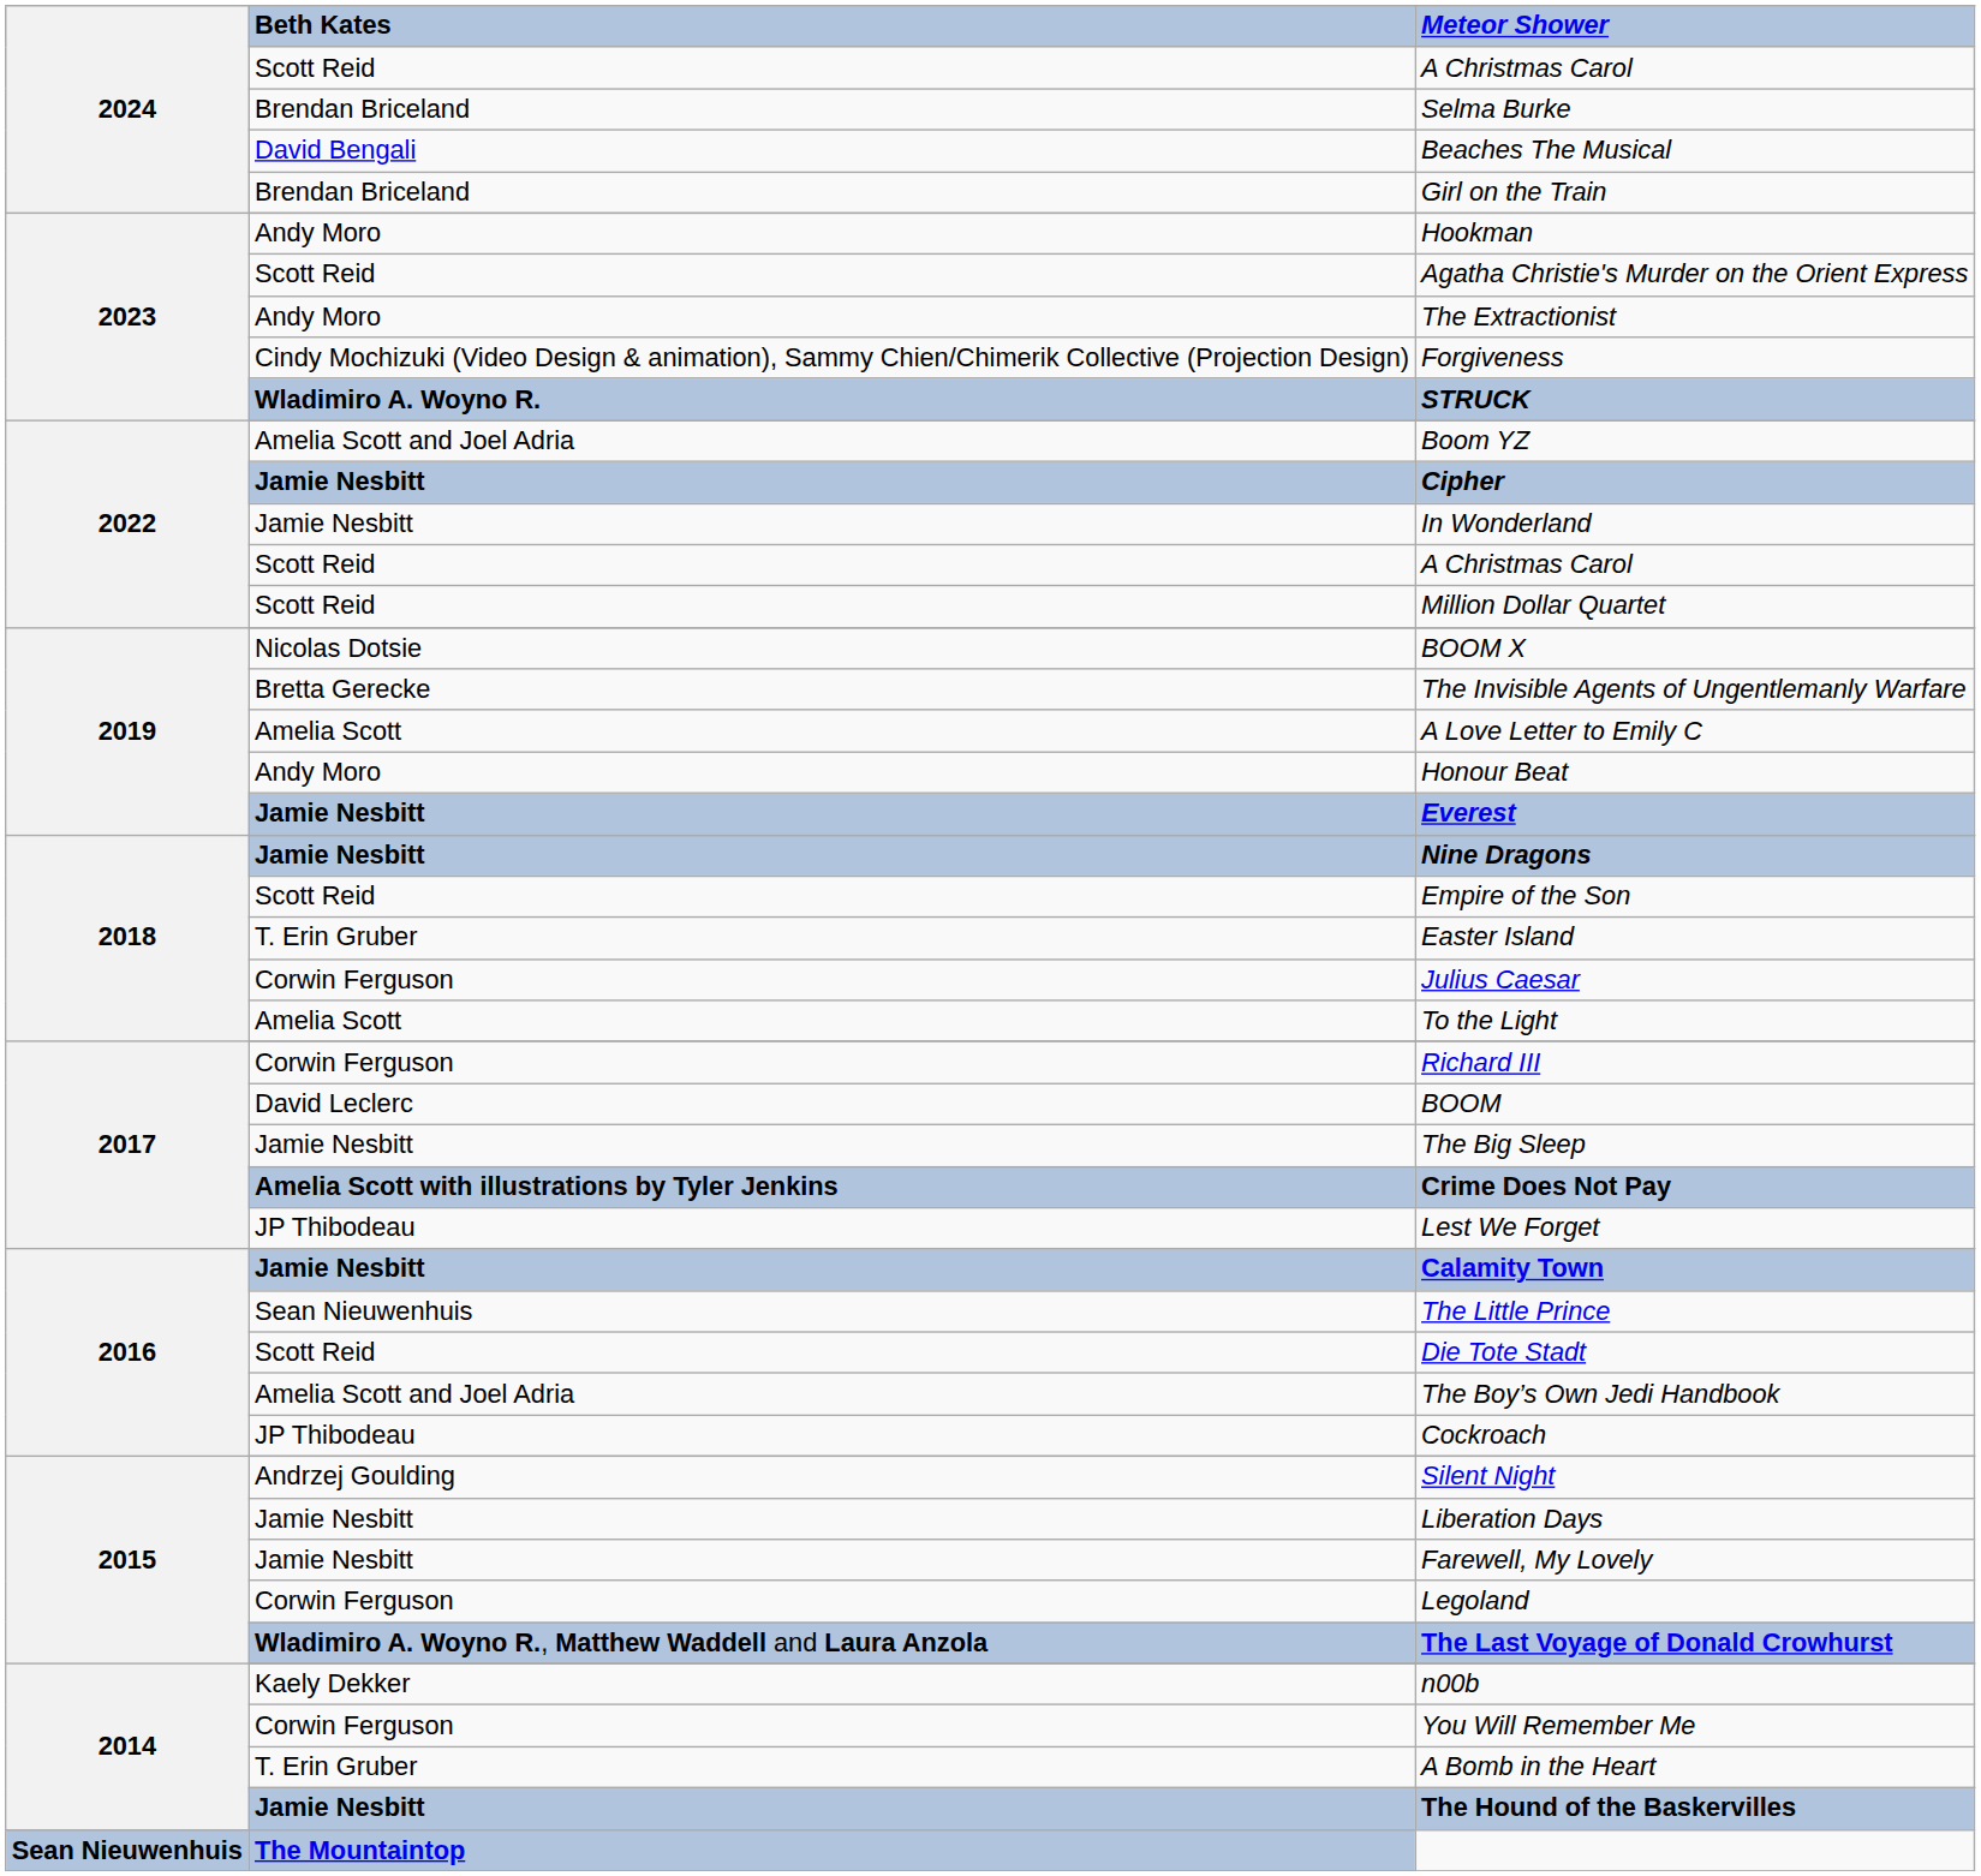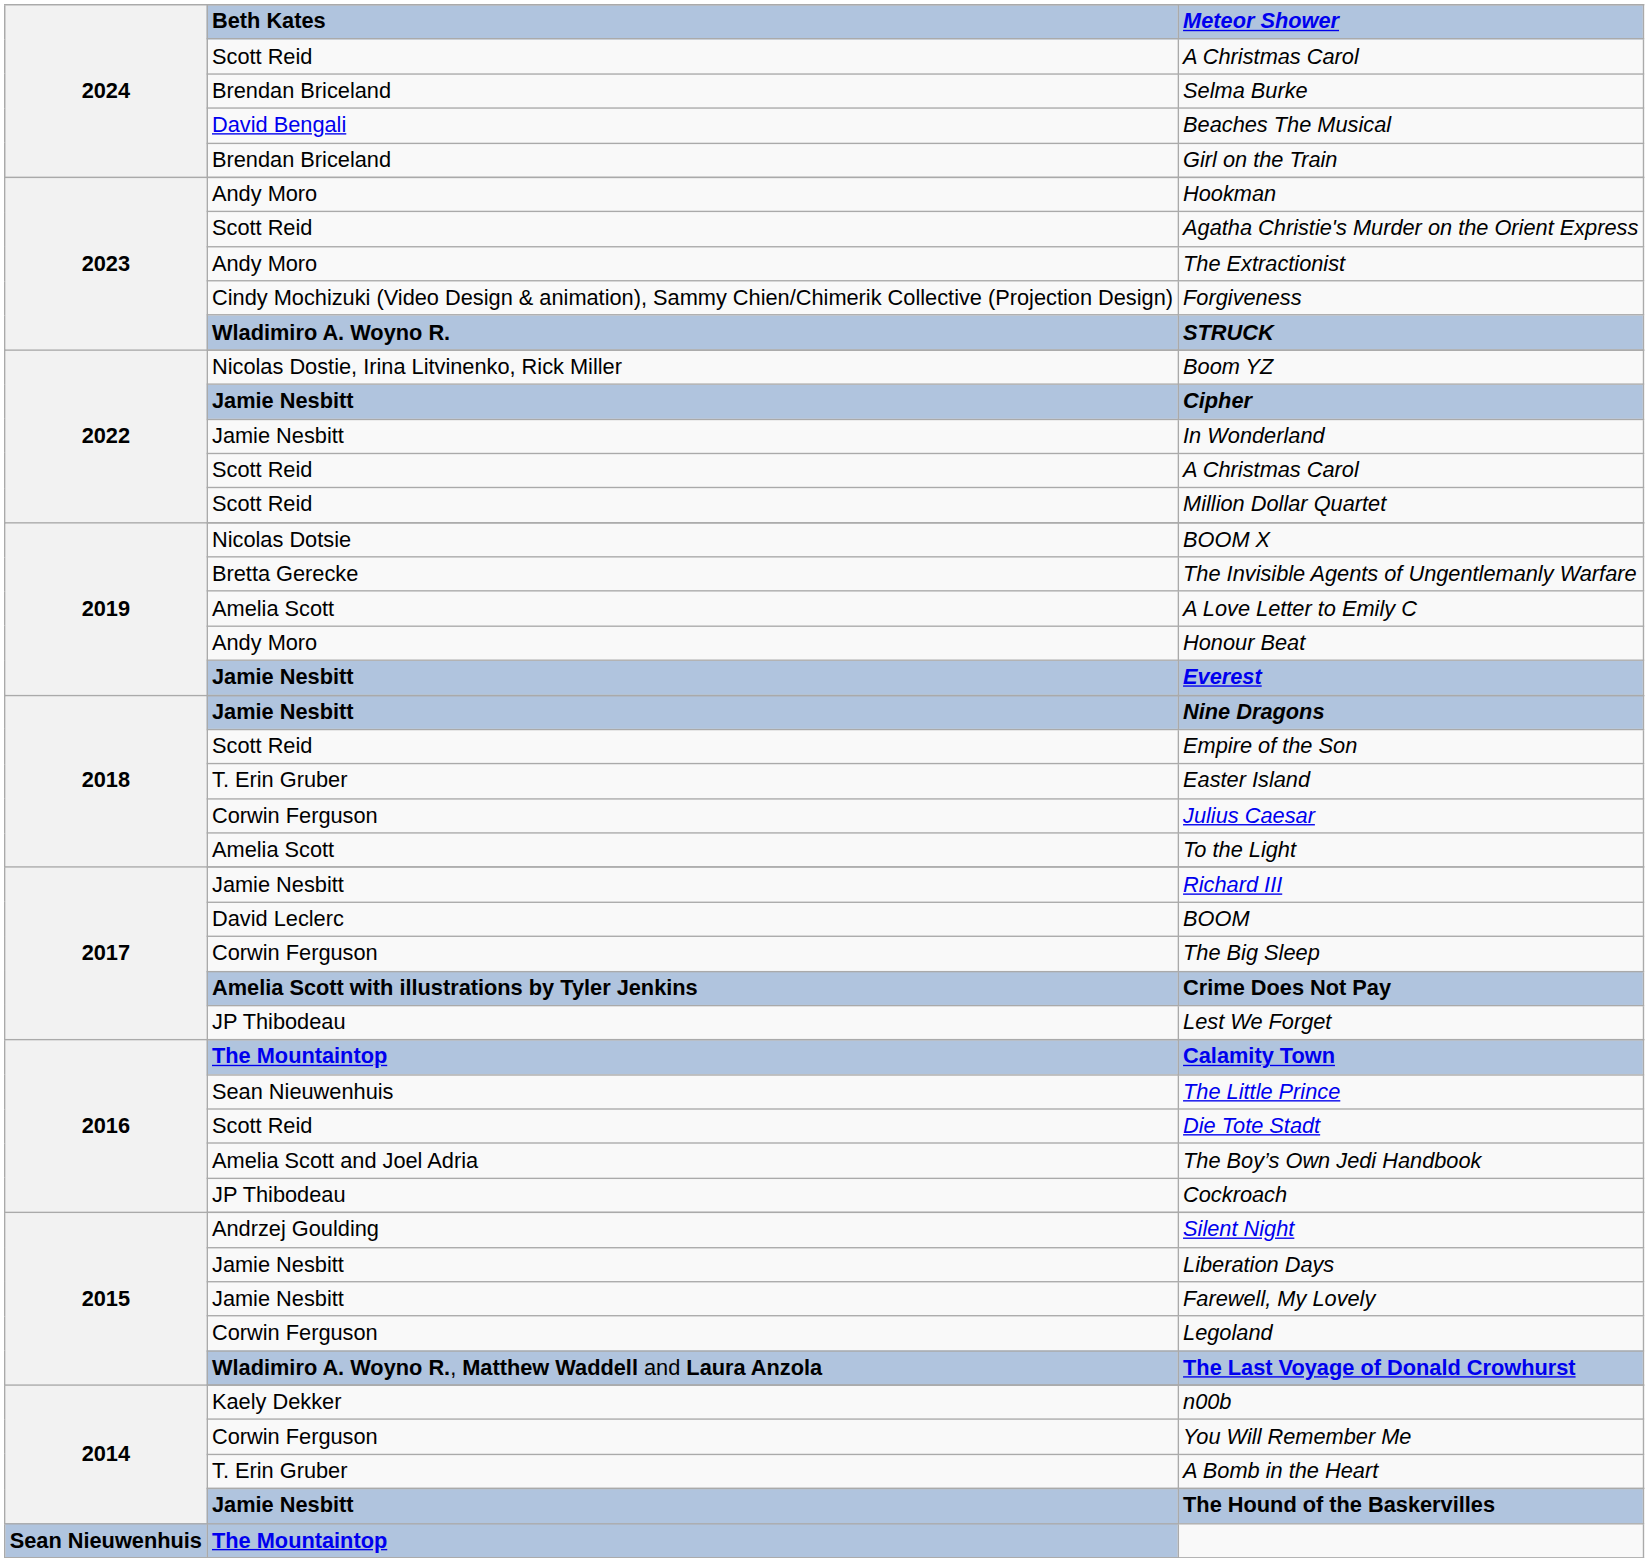Boom YZ | Beth Kates: Amelia Scott and Joel Adria -> Nicolas Dostie, Irina Litvinenko, Rick Miller
Richard III | Beth Kates: Corwin Ferguson -> Jamie Nesbitt
The Big Sleep | Beth Kates: Jamie Nesbitt -> Corwin Ferguson
Calamity Town | Beth Kates: Jamie Nesbitt -> The Mountaintop
